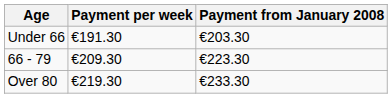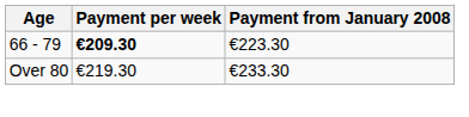- row: Under 66 | €191.30 | €203.30
66 - 79 | Payment per week: normal -> bold
